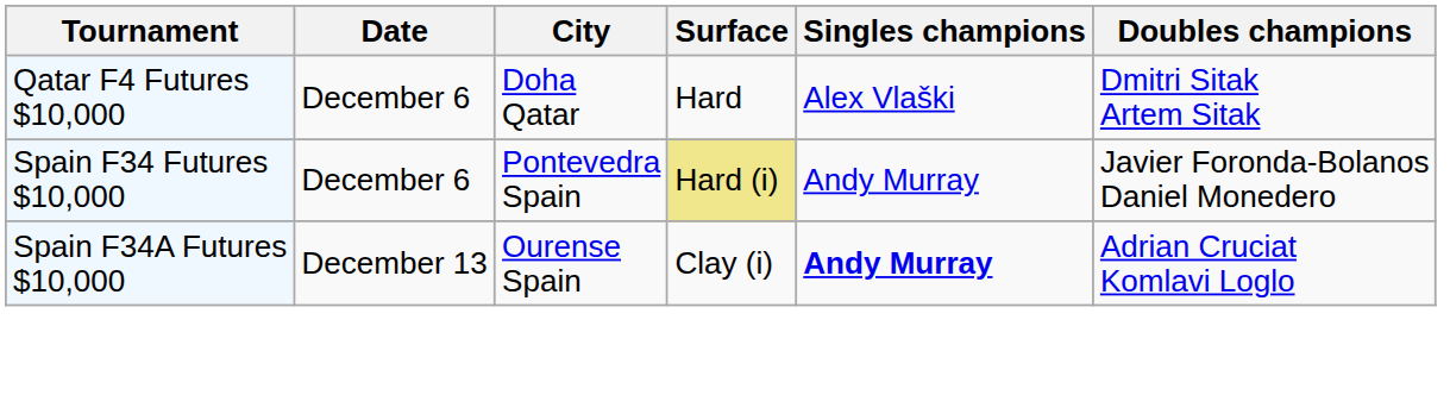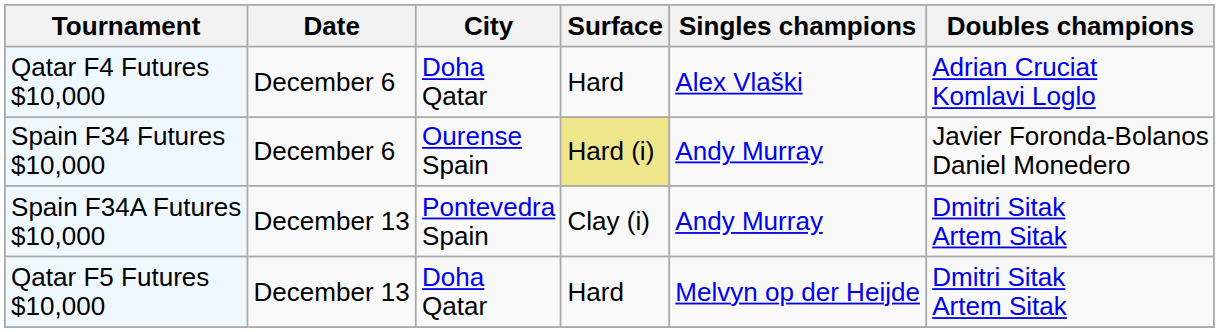Qatar F4 Futures $10,000 | Doubles champions: Dmitri Sitak Artem Sitak -> Adrian Cruciat Komlavi Loglo
Spain F34 Futures $10,000 | City: Pontevedra Spain -> Ourense Spain
Spain F34A Futures $10,000 | City: Ourense Spain -> Pontevedra Spain
Spain F34A Futures $10,000 | Singles champions: bold -> normal
Spain F34A Futures $10,000 | Doubles champions: Adrian Cruciat Komlavi Loglo -> Dmitri Sitak Artem Sitak
+ row: Qatar F5 Futures $10,000 | December 13 | Doha Qatar | Hard | Melvyn op der Heijde | Dmitri Sitak Artem Sitak
